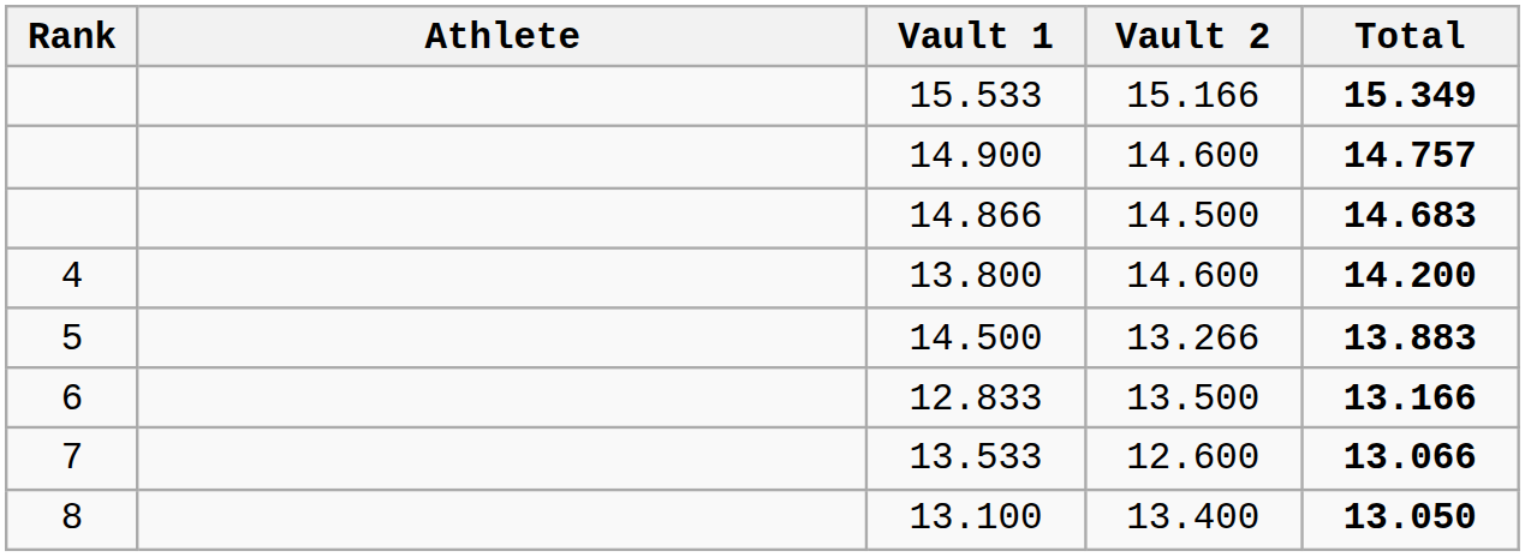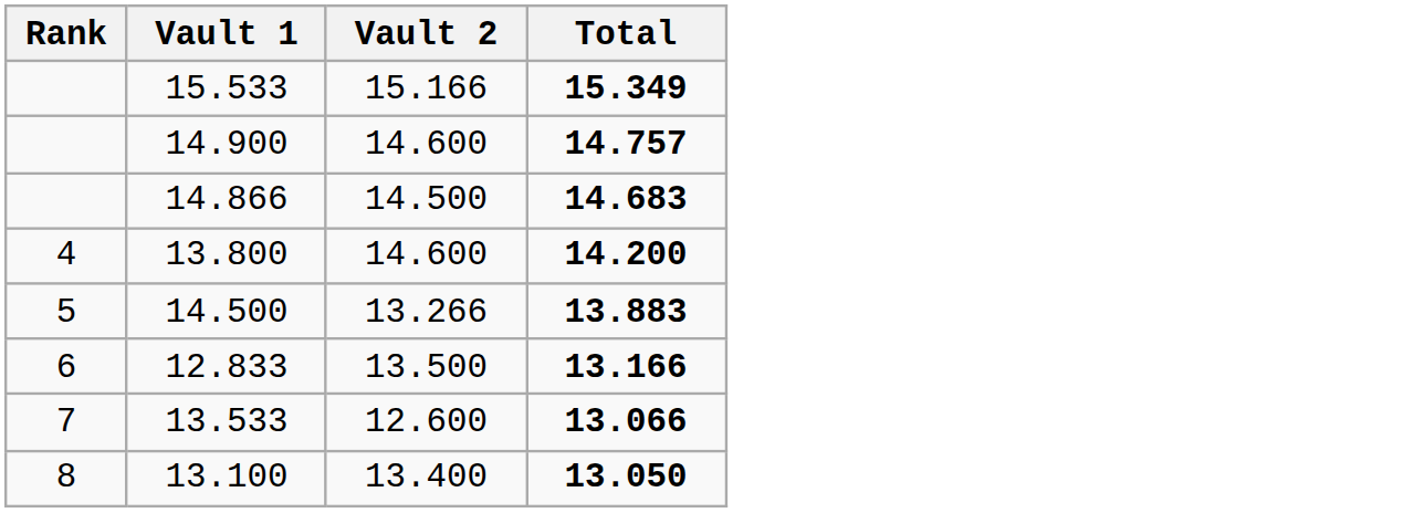- column: Athlete
